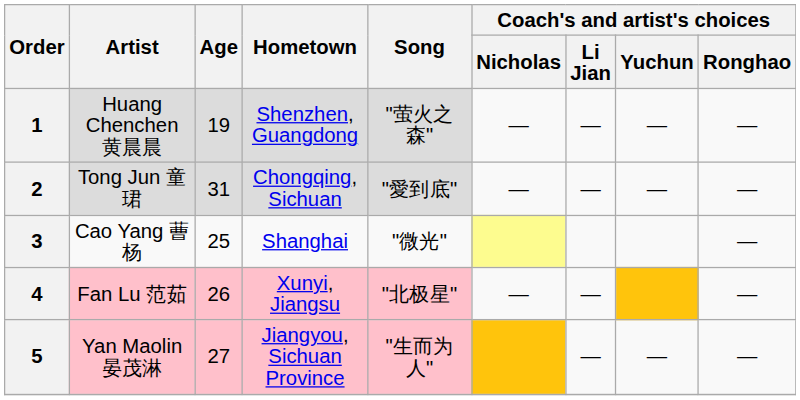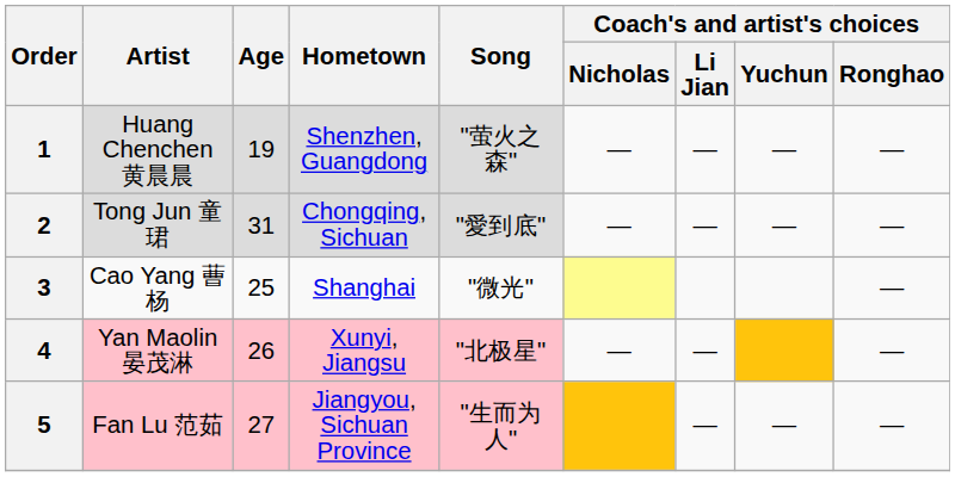4 | Artist: Fan Lu 范茹 -> Yan Maolin 晏茂淋
5 | Artist: Yan Maolin 晏茂淋 -> Fan Lu 范茹
